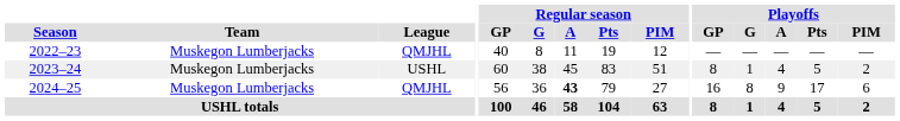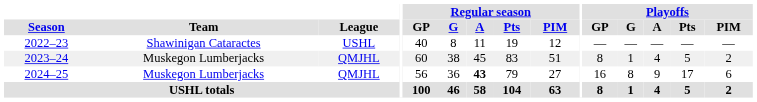2022–23 | Team: Muskegon Lumberjacks -> Shawinigan Cataractes
2022–23 | League: QMJHL -> USHL
2023–24 | League: USHL -> QMJHL
